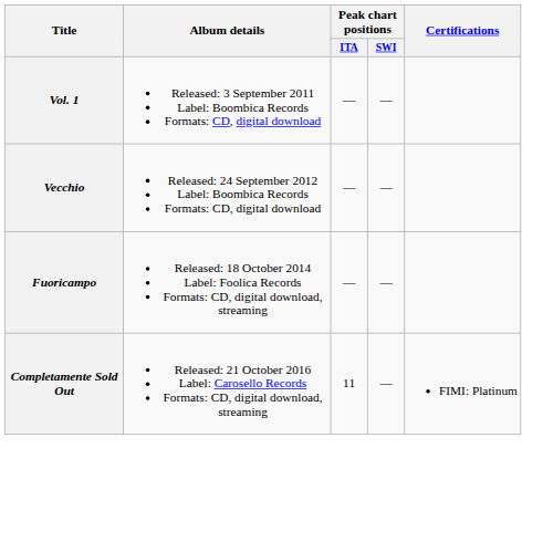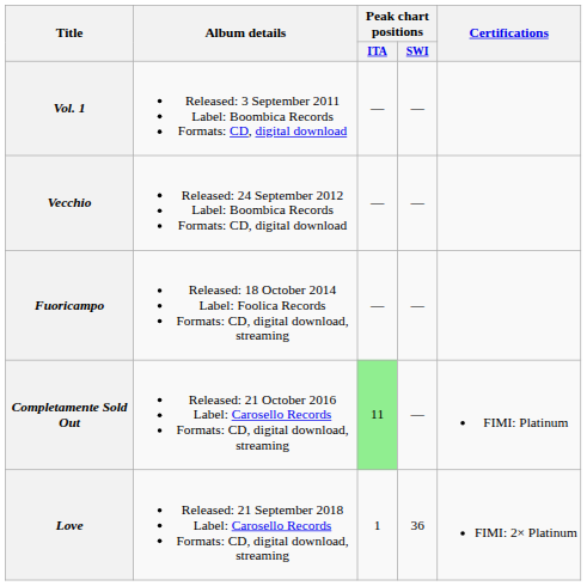Completamente Sold Out | Peak chart positions / ITA: no background -> lightgreen background
+ row: Love | Released: 21 September 2018 Label: Carosello Records Formats: CD, digital download, streaming | 1 | 36 | FIMI: 2× Platinum
